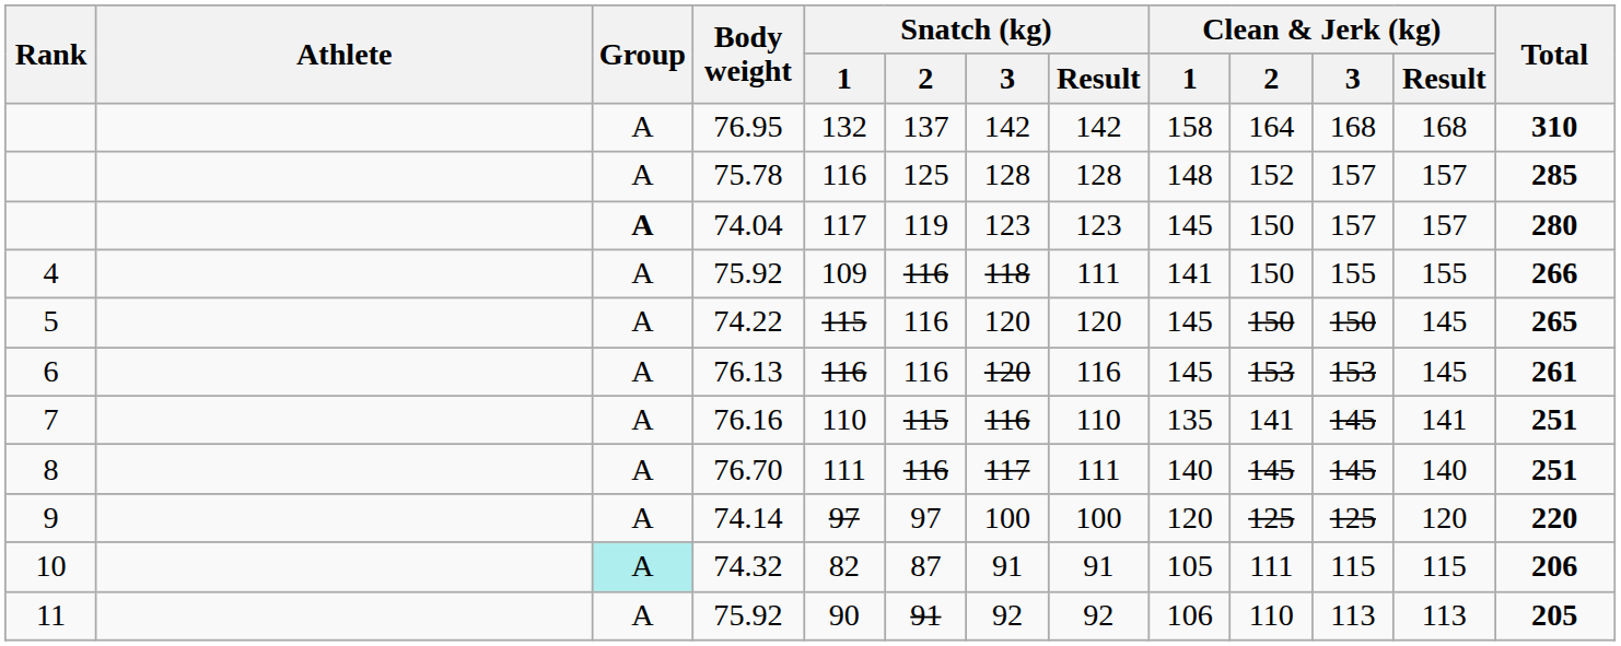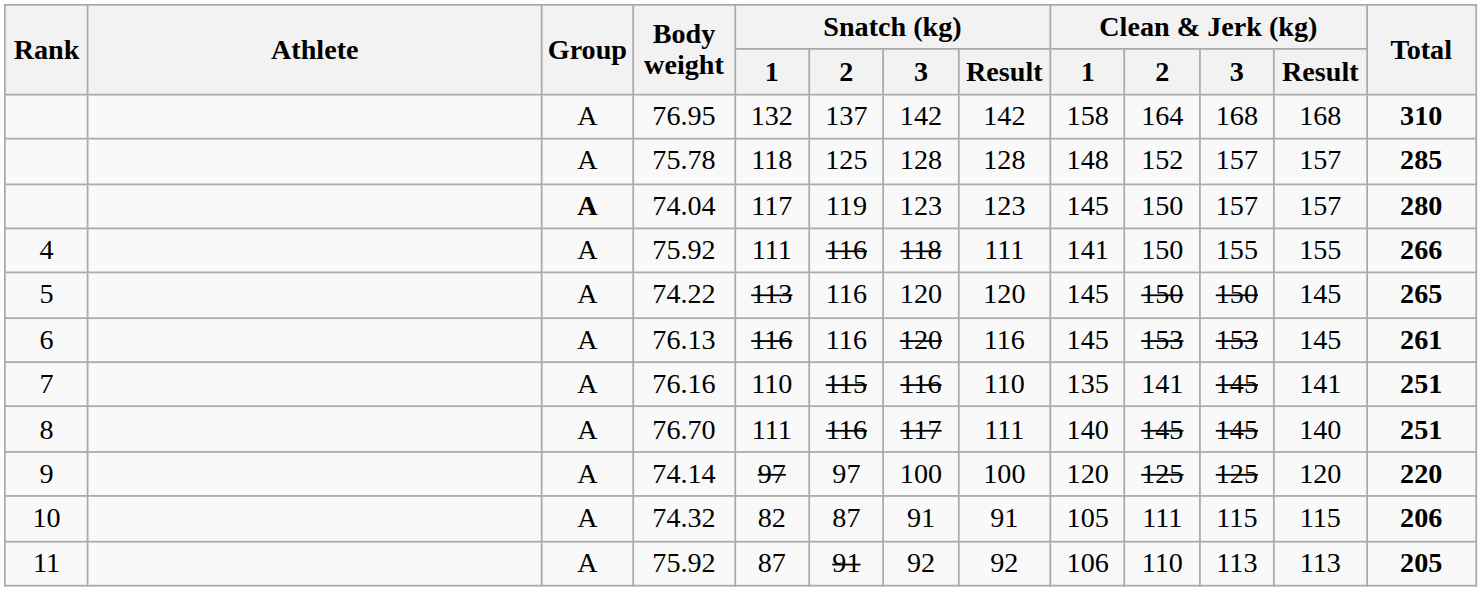75.78 | Snatch (kg) / 1: 116 -> 118
4 / 75.92 | Snatch (kg) / 1: 109 -> 111
74.22 | Snatch (kg) / 1: 115 -> 113
74.32 | Group: paleturquoise background -> no background
11 / 75.92 | Snatch (kg) / 1: 90 -> 87
